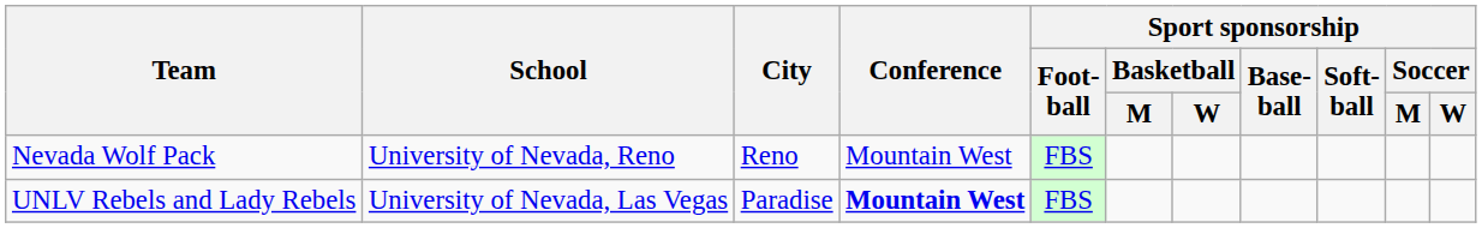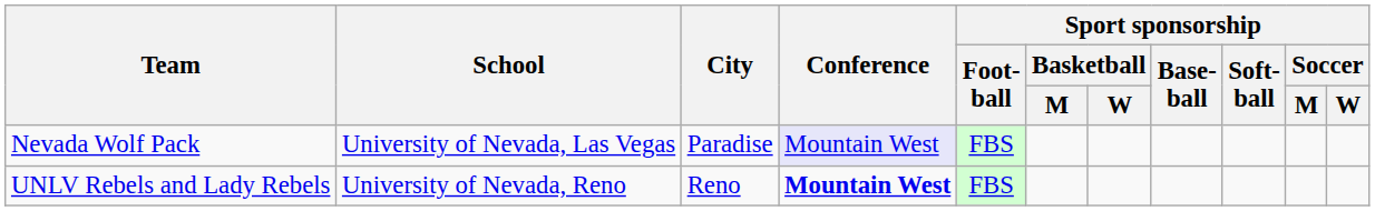Nevada Wolf Pack | School: University of Nevada, Reno -> University of Nevada, Las Vegas
Nevada Wolf Pack | City: Reno -> Paradise
Nevada Wolf Pack | Conference: no background -> lavender background
UNLV Rebels and Lady Rebels | School: University of Nevada, Las Vegas -> University of Nevada, Reno
UNLV Rebels and Lady Rebels | City: Paradise -> Reno
